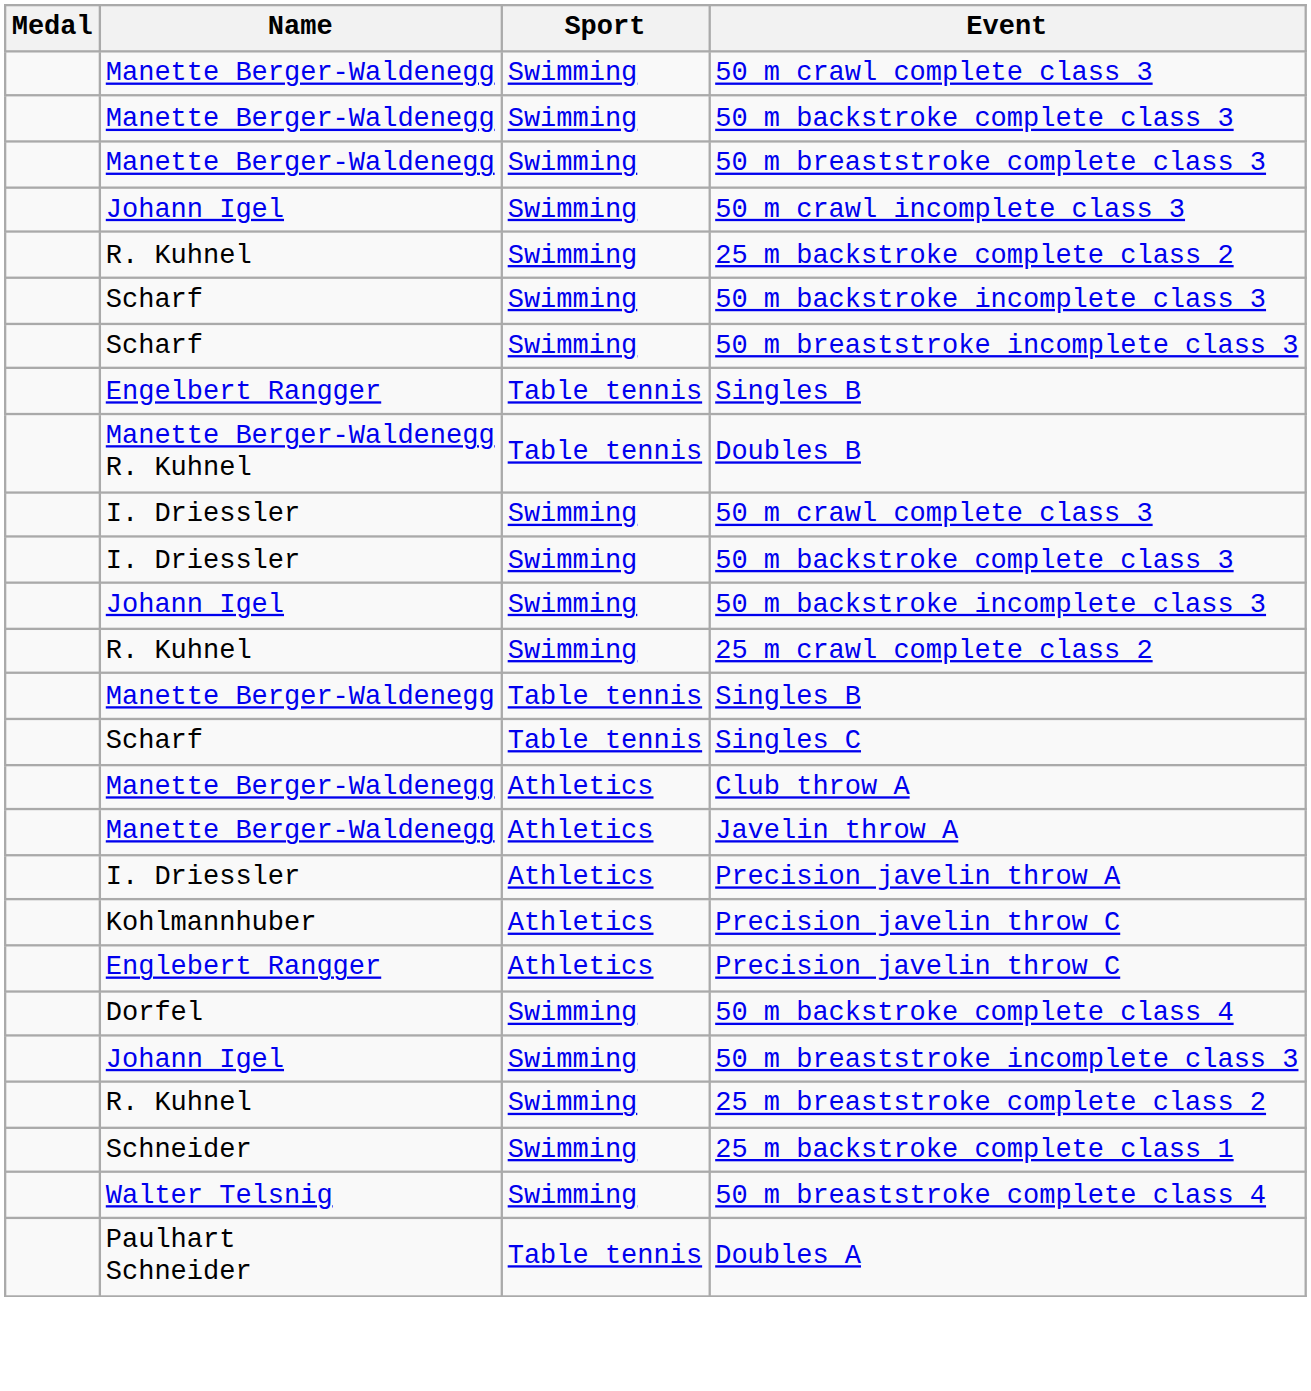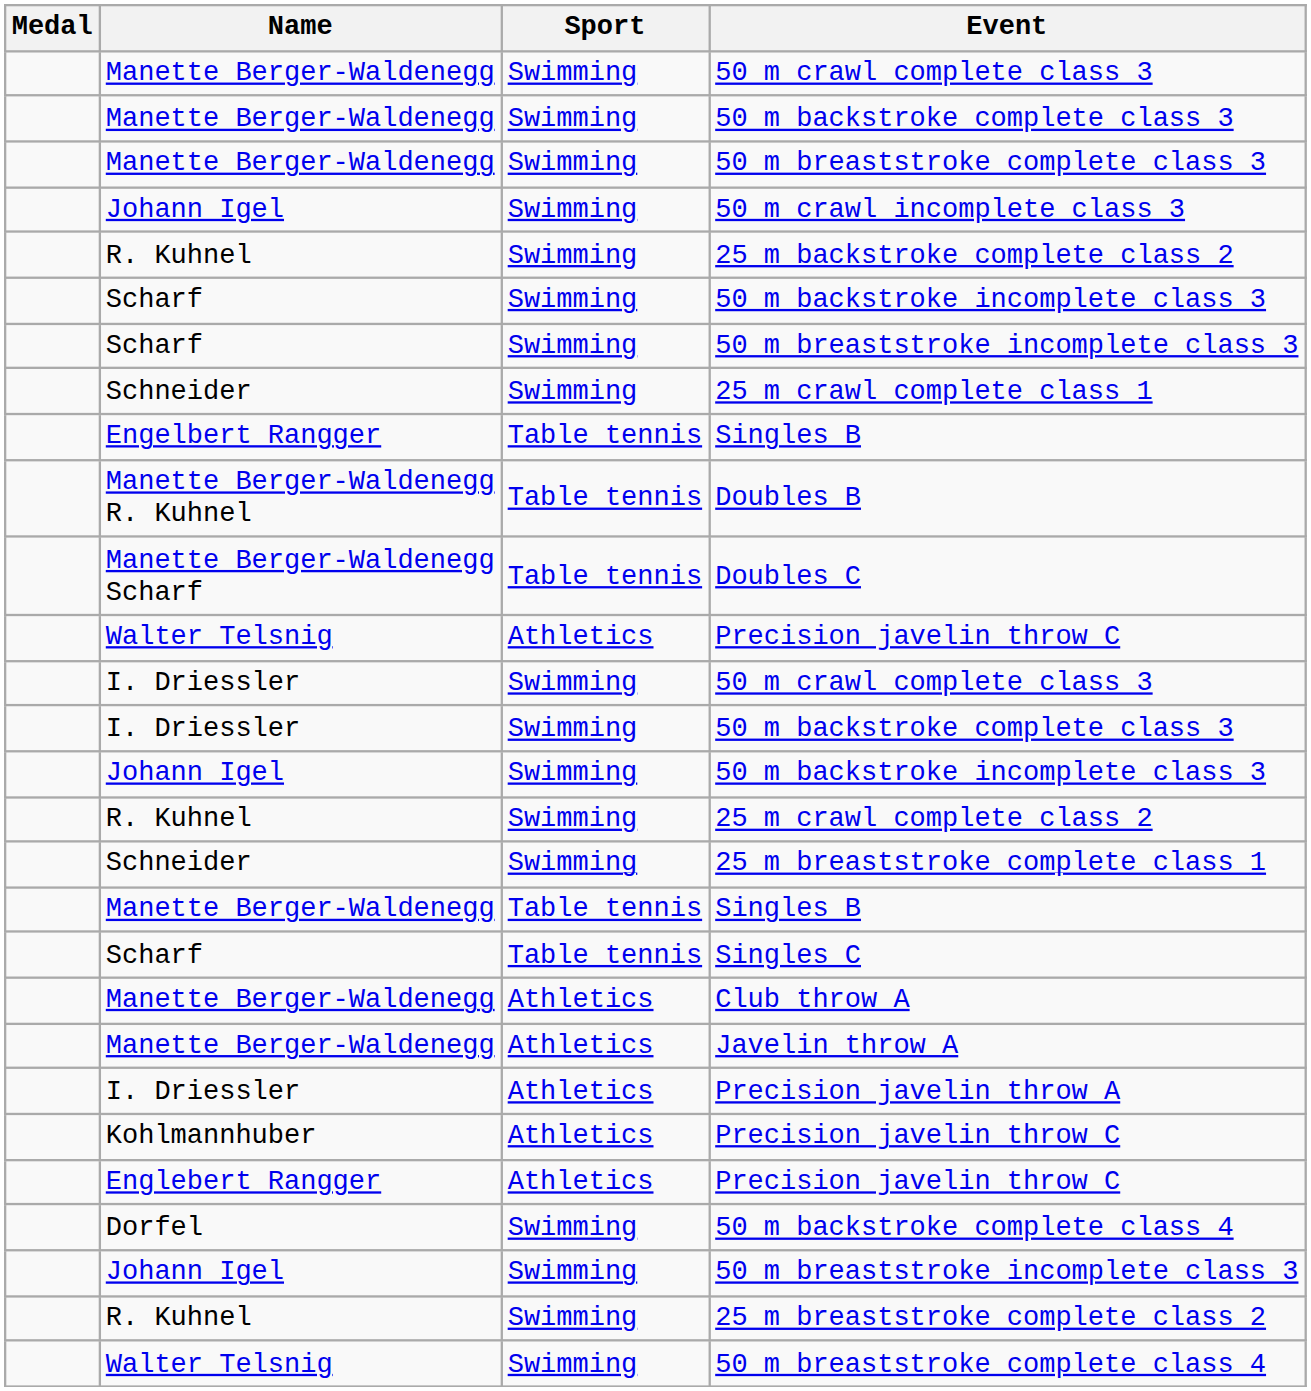+ row: Schneider | Swimming | 25 m crawl complete class 1
+ row: Manette Berger-Waldenegg Scharf | Table tennis | Doubles C
+ row: Walter Telsnig | Athletics | Precision javelin throw C
+ row: Schneider | Swimming | 25 m breaststroke complete class 1
- row: Schneider | Swimming | 25 m backstroke complete class 1
- row: Paulhart Schneider | Table tennis | Doubles A
